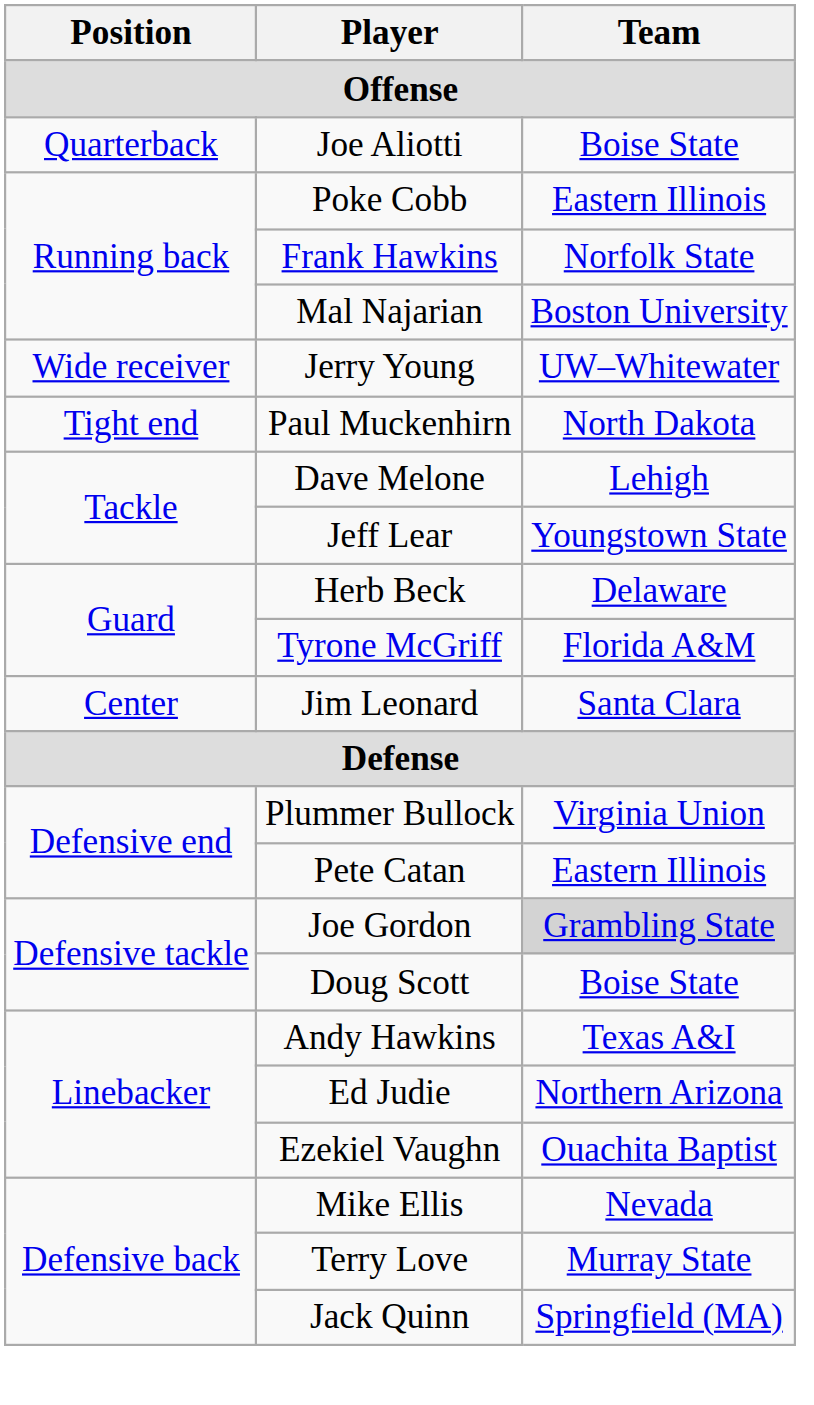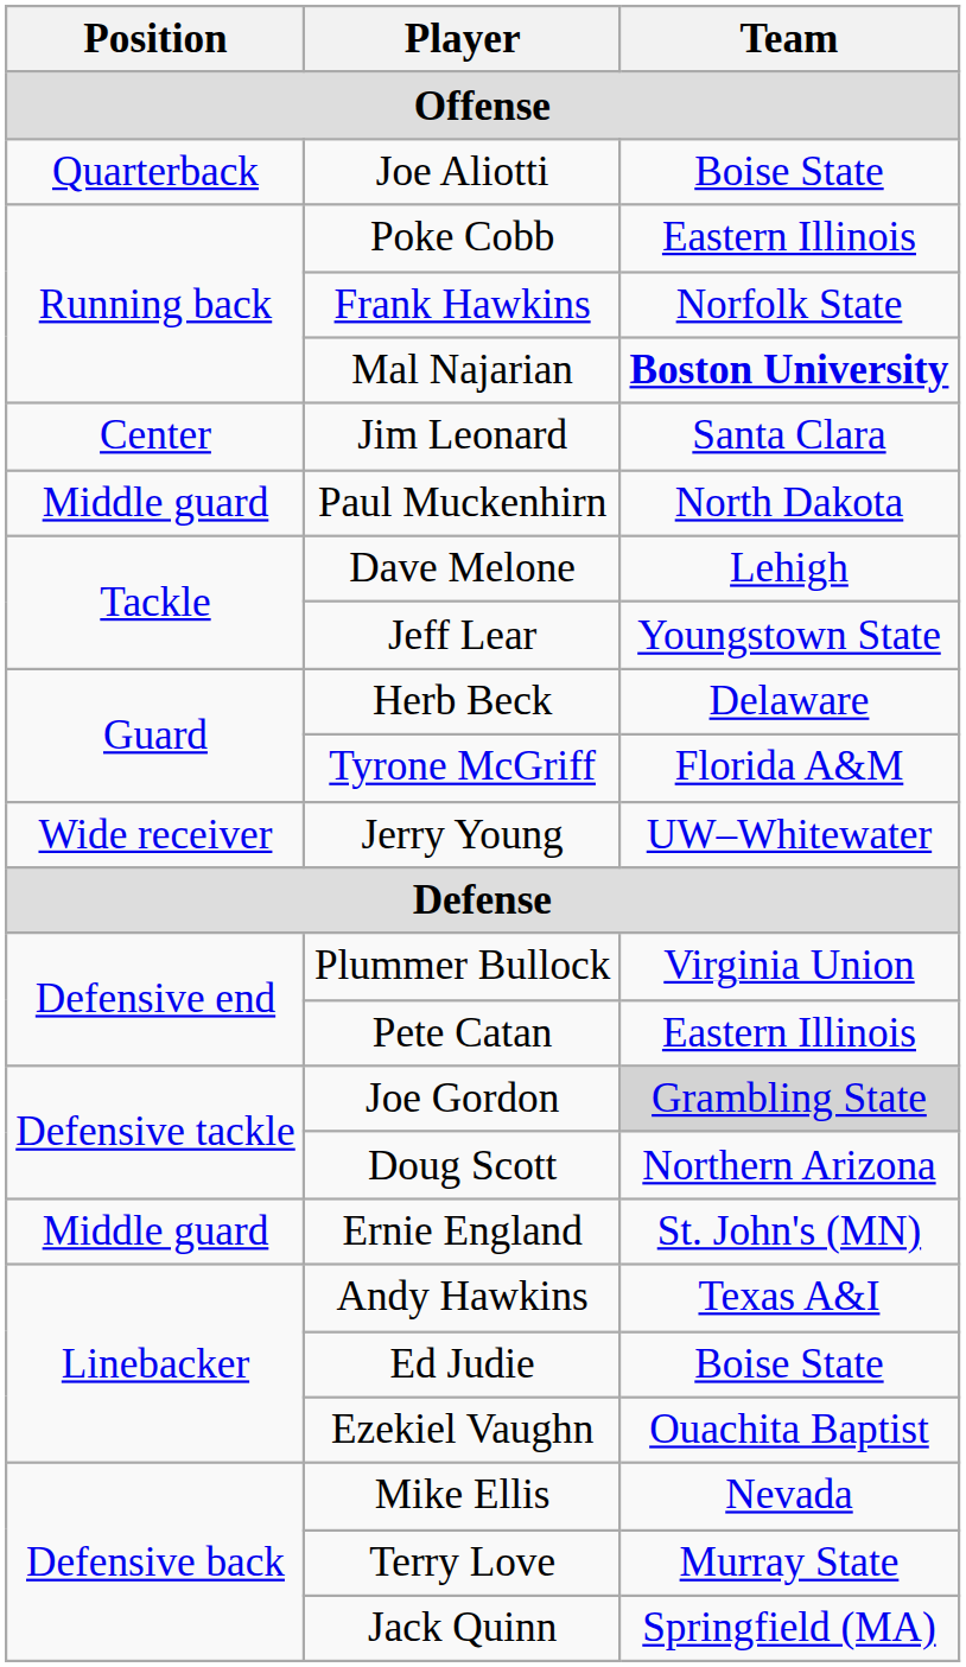Mal Najarian | Team: normal -> bold
rows swapped: Jerry Young <-> Jim Leonard
Paul Muckenhirn | Position: Tight end -> Middle guard
Doug Scott | Team: Boise State -> Northern Arizona
+ row: Middle guard | Ernie England | St. John's (MN)
Ed Judie | Team: Northern Arizona -> Boise State
